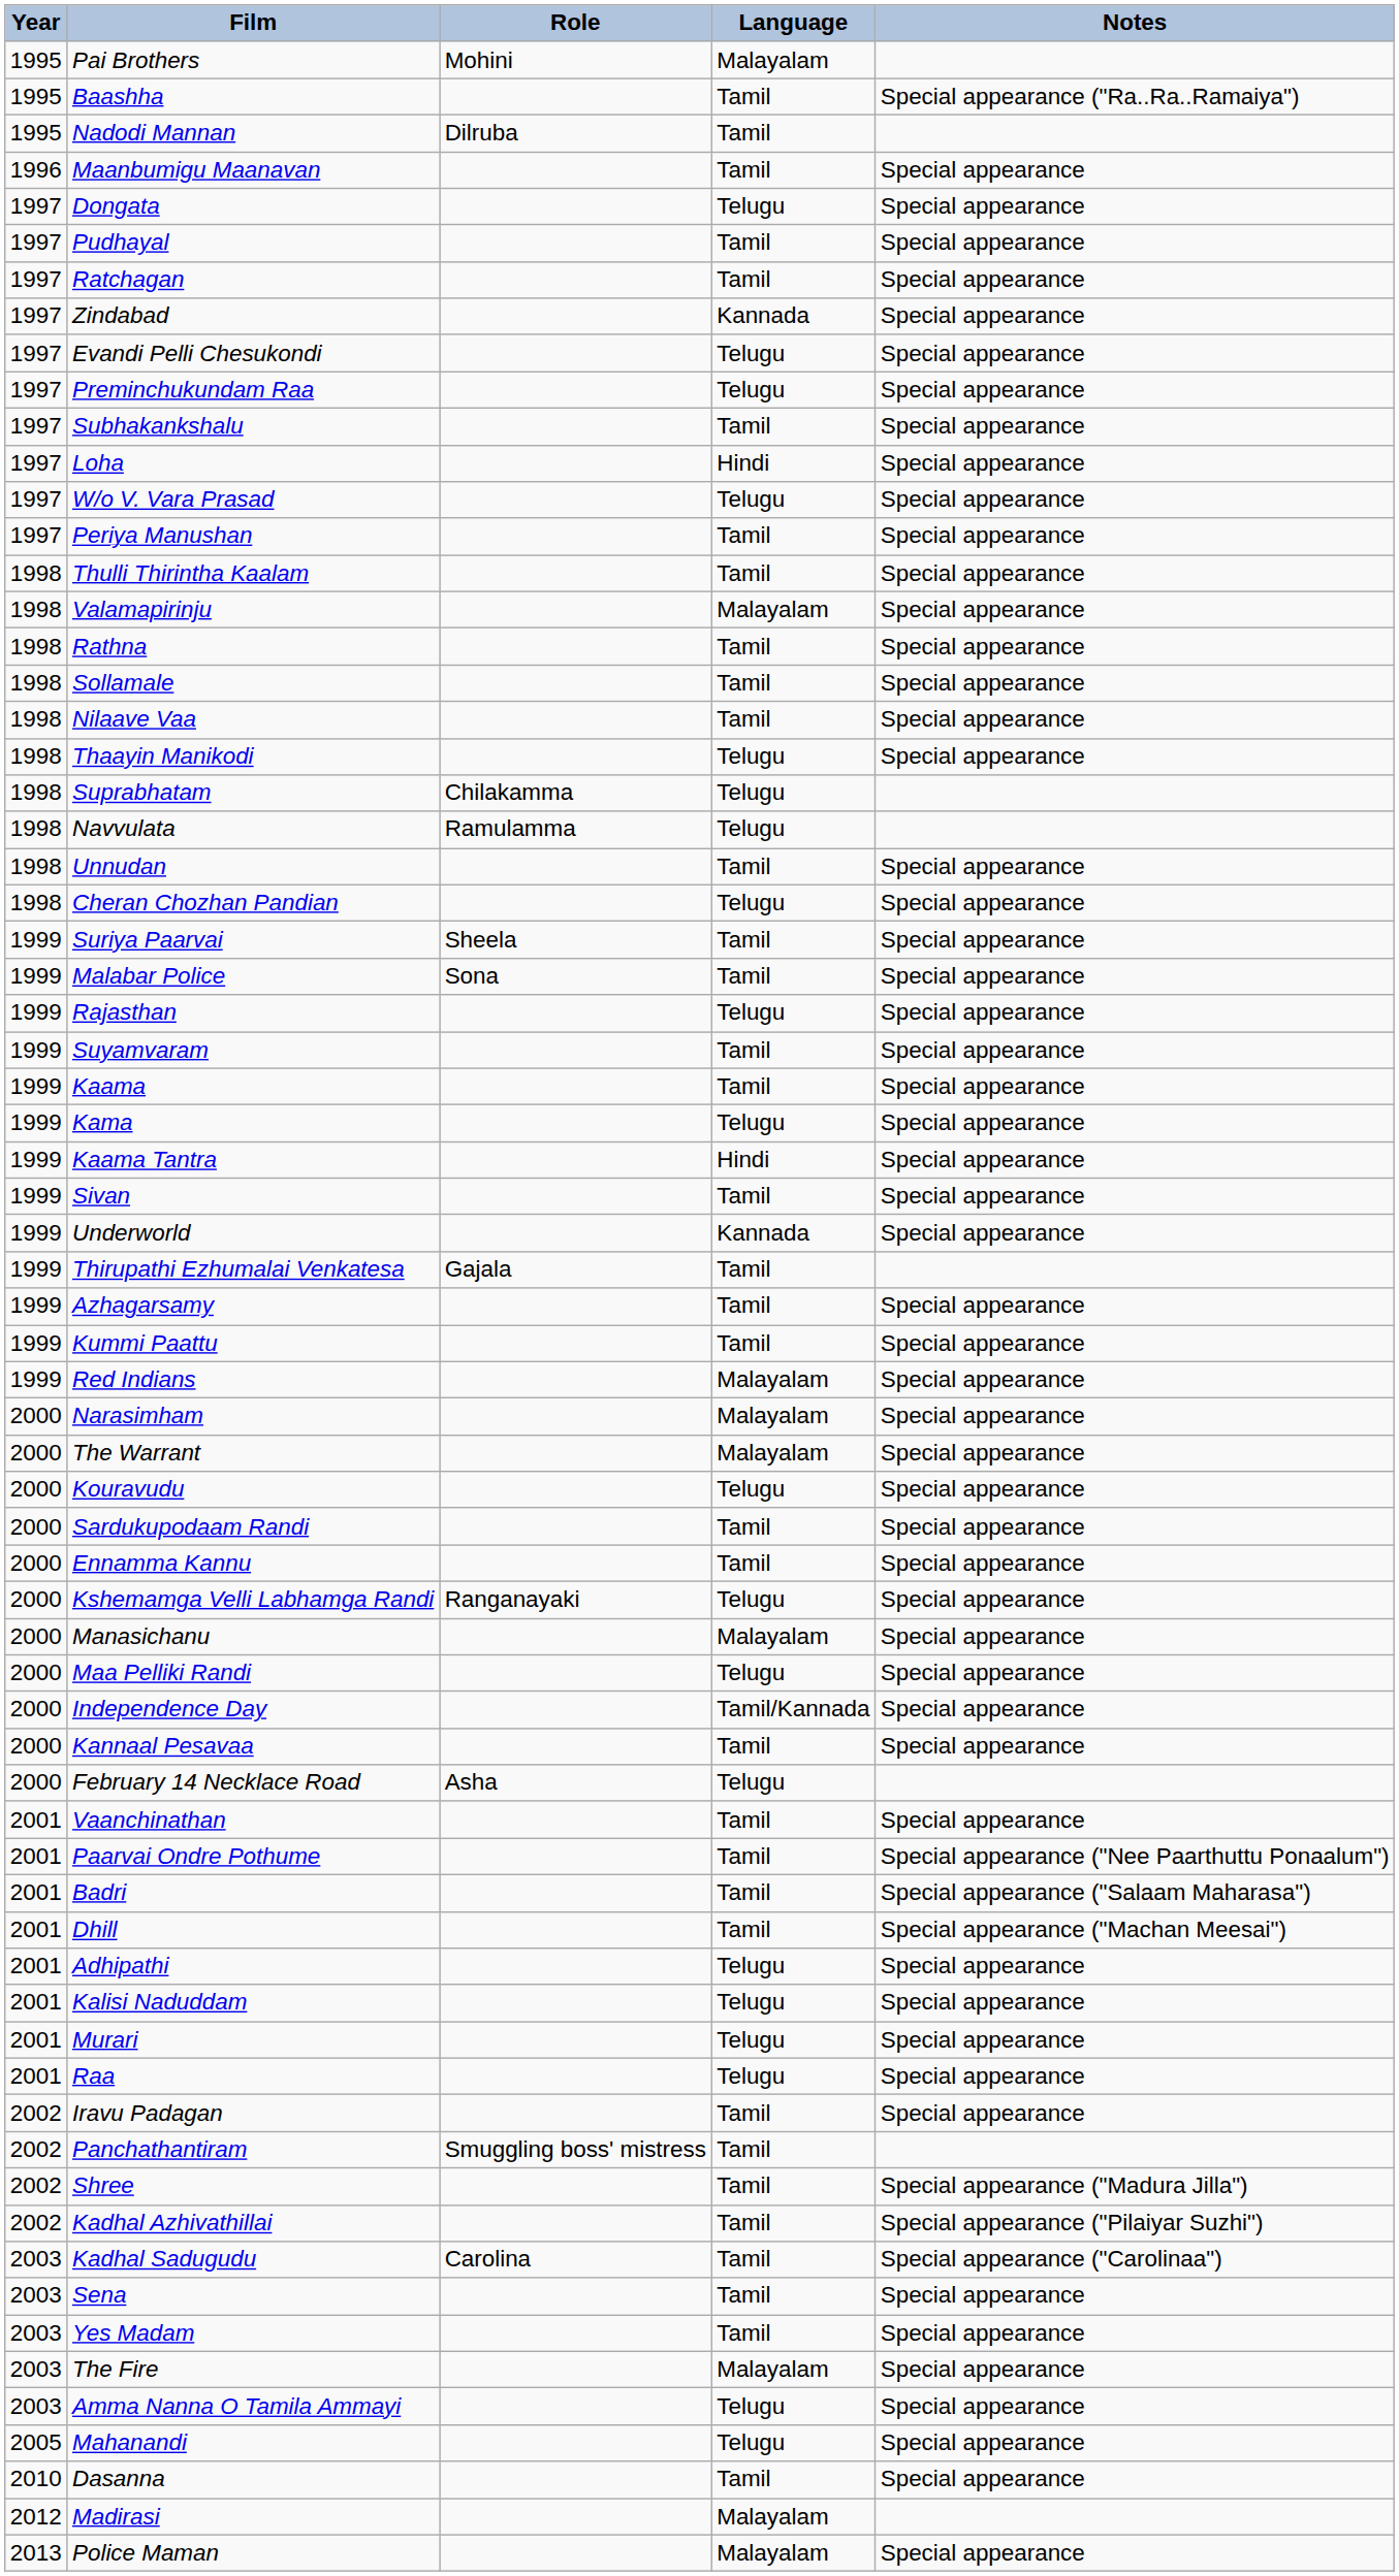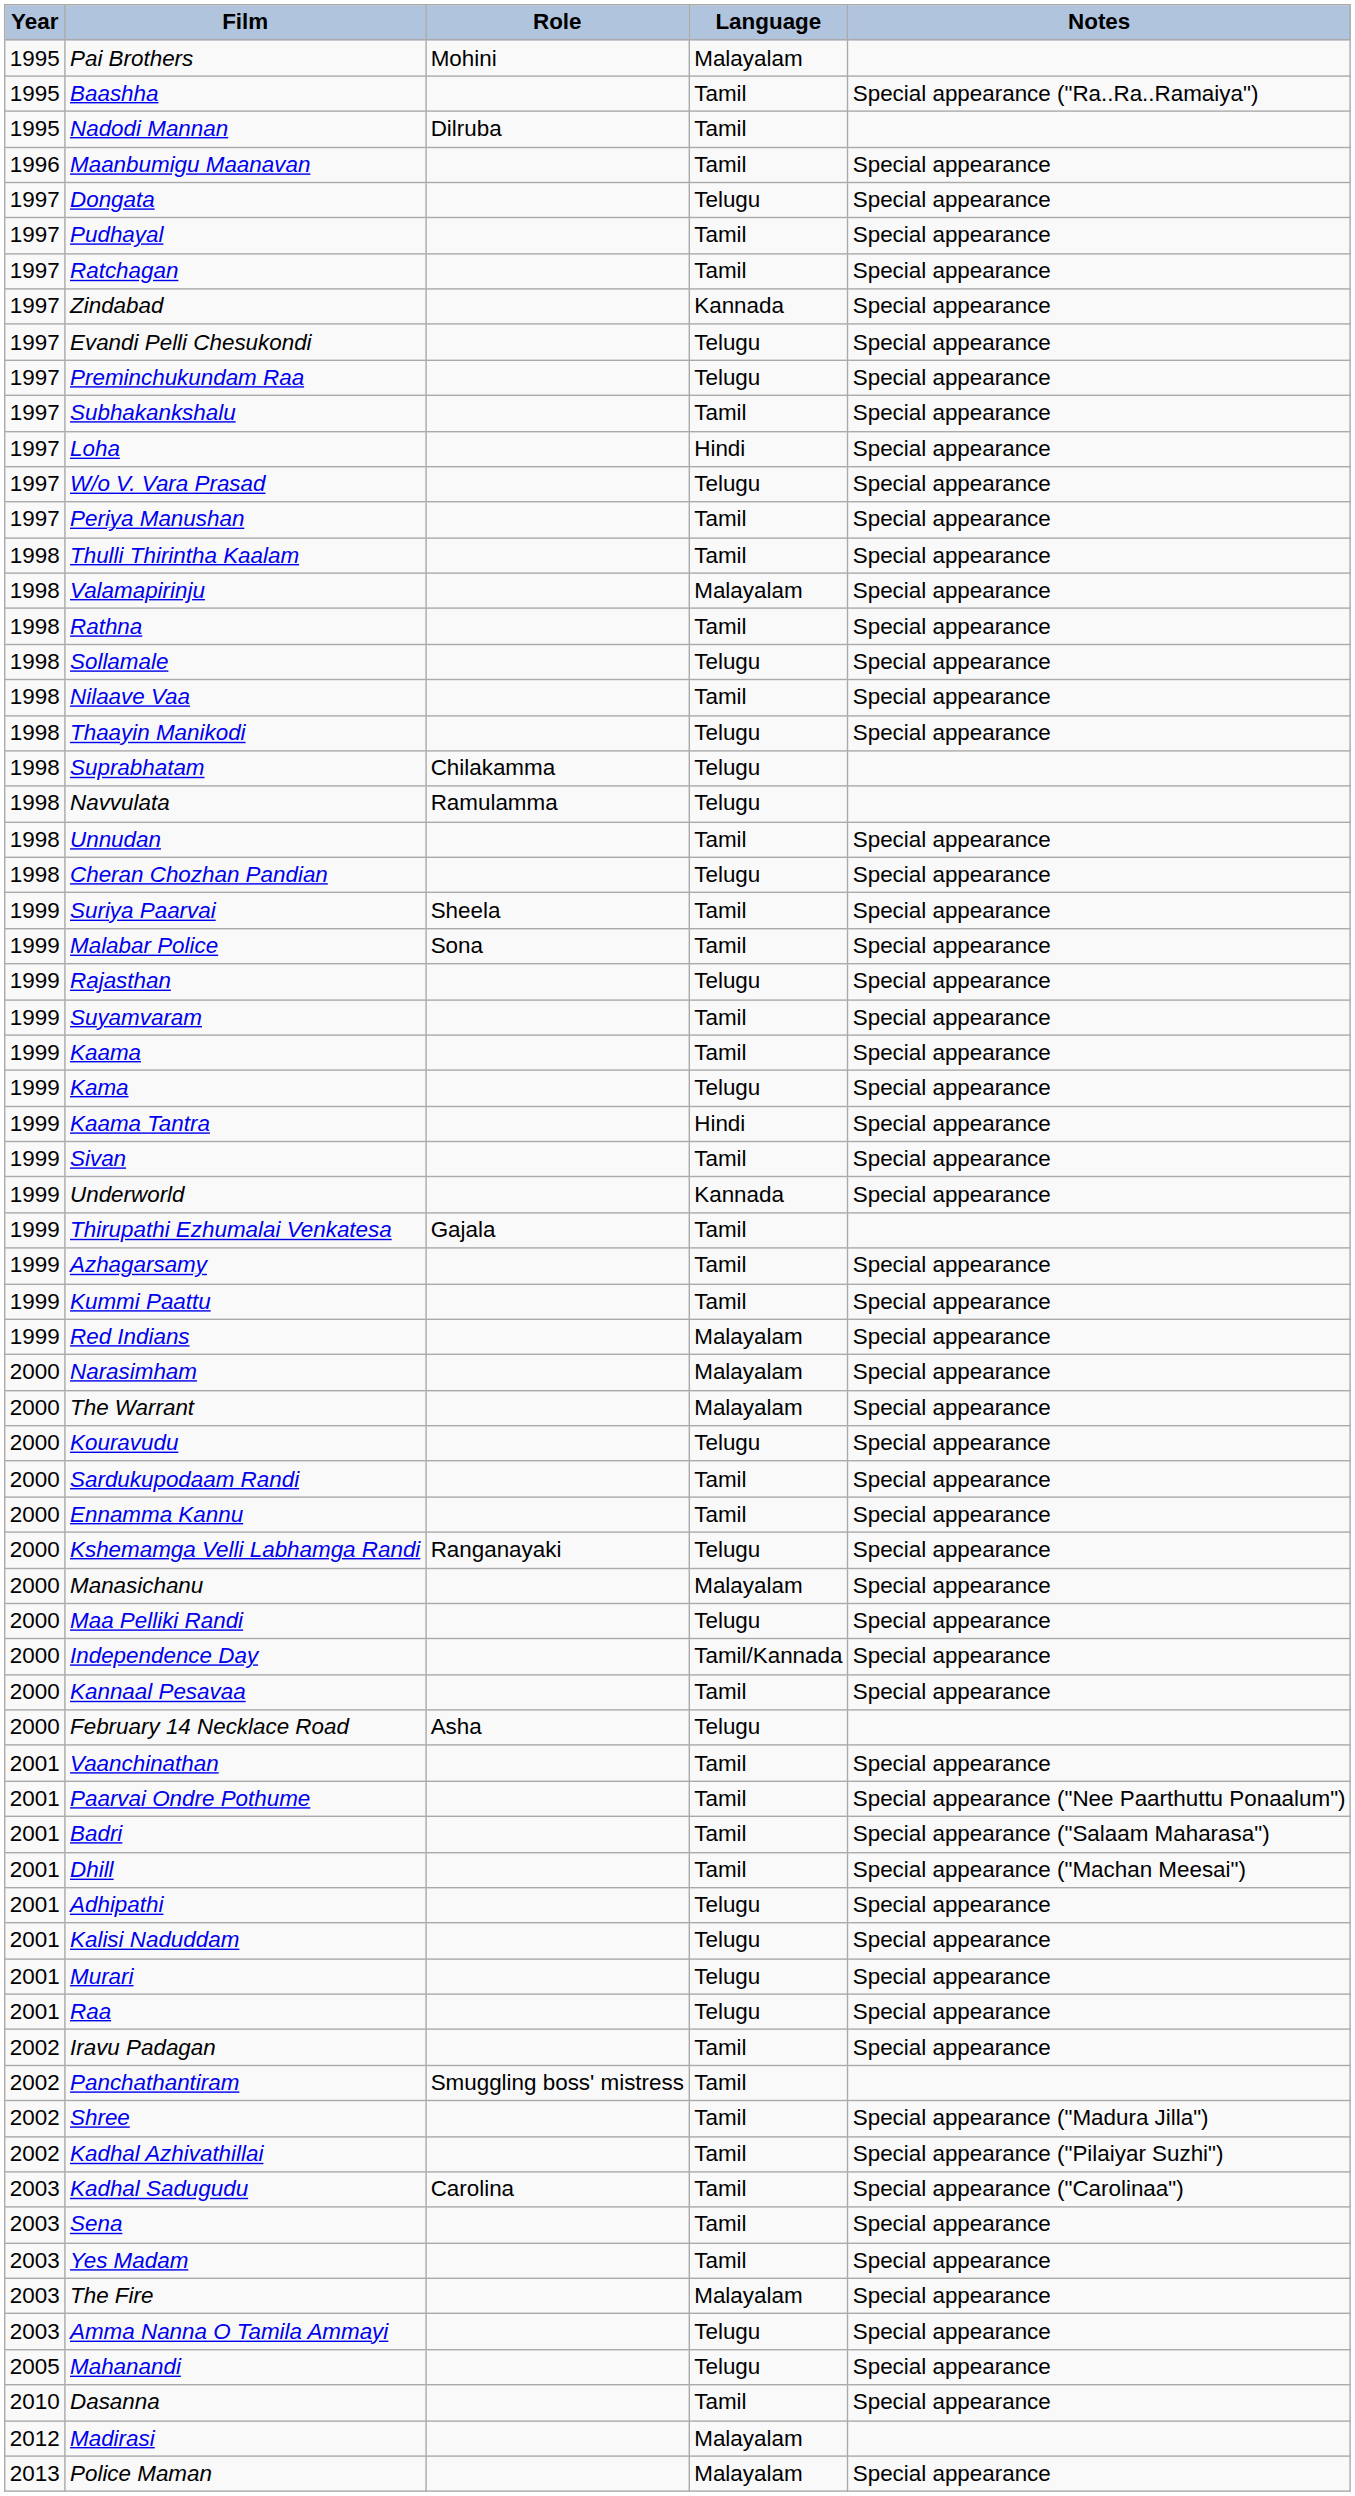Sollamale | Language: Tamil -> Telugu
